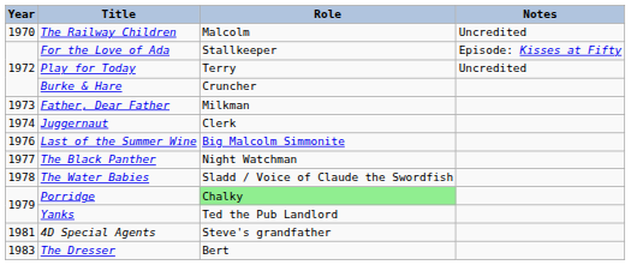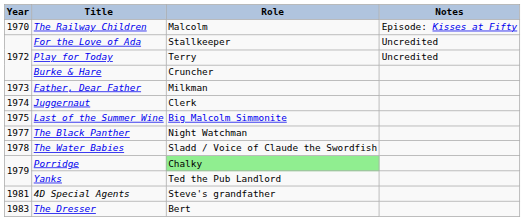The Railway Children | Notes: Uncredited -> Episode: Kisses at Fifty
For the Love of Ada | Notes: Episode: Kisses at Fifty -> Uncredited
Last of the Summer Wine | Year: 1976 -> 1975
